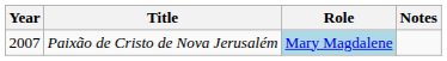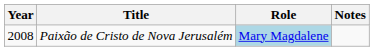Paixão de Cristo de Nova Jerusalém | Year: 2007 -> 2008
